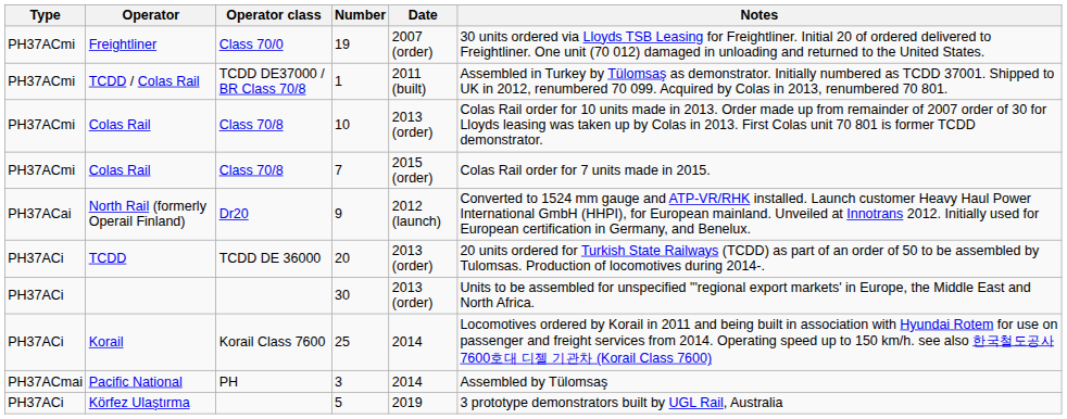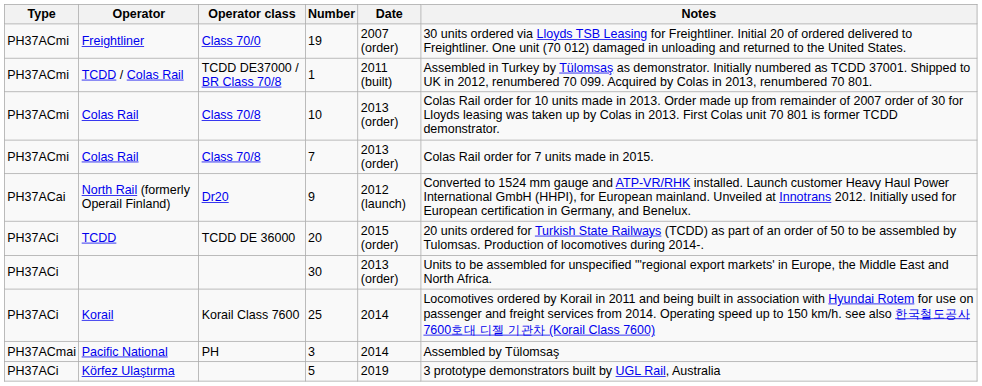Colas Rail / 7 | Date: 2015 (order) -> 2013 (order)
TCDD | Date: 2013 (order) -> 2015 (order)
